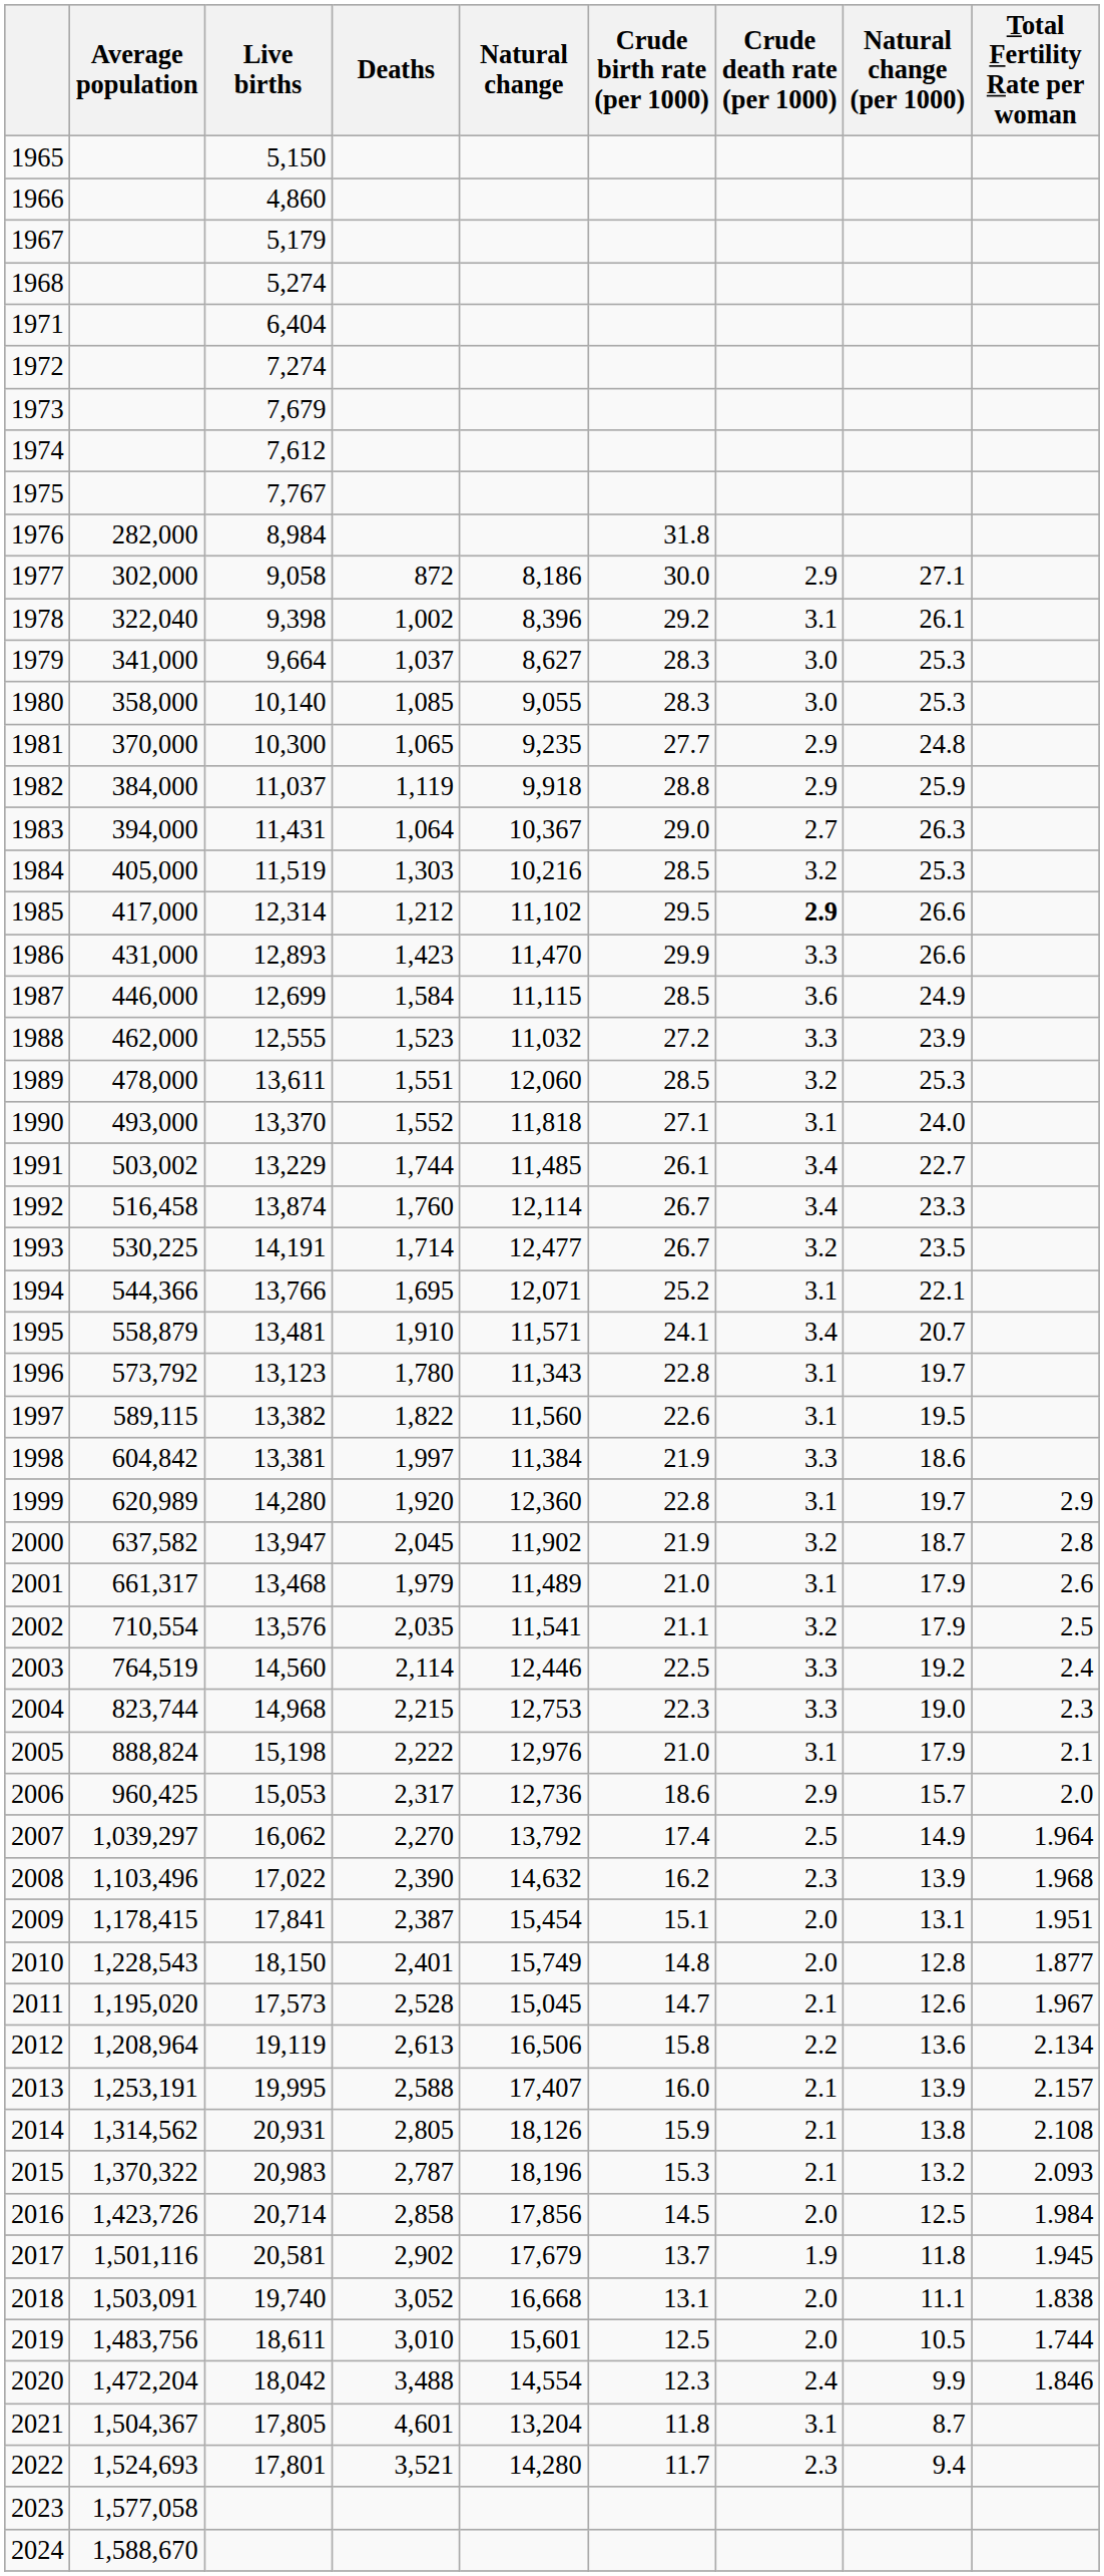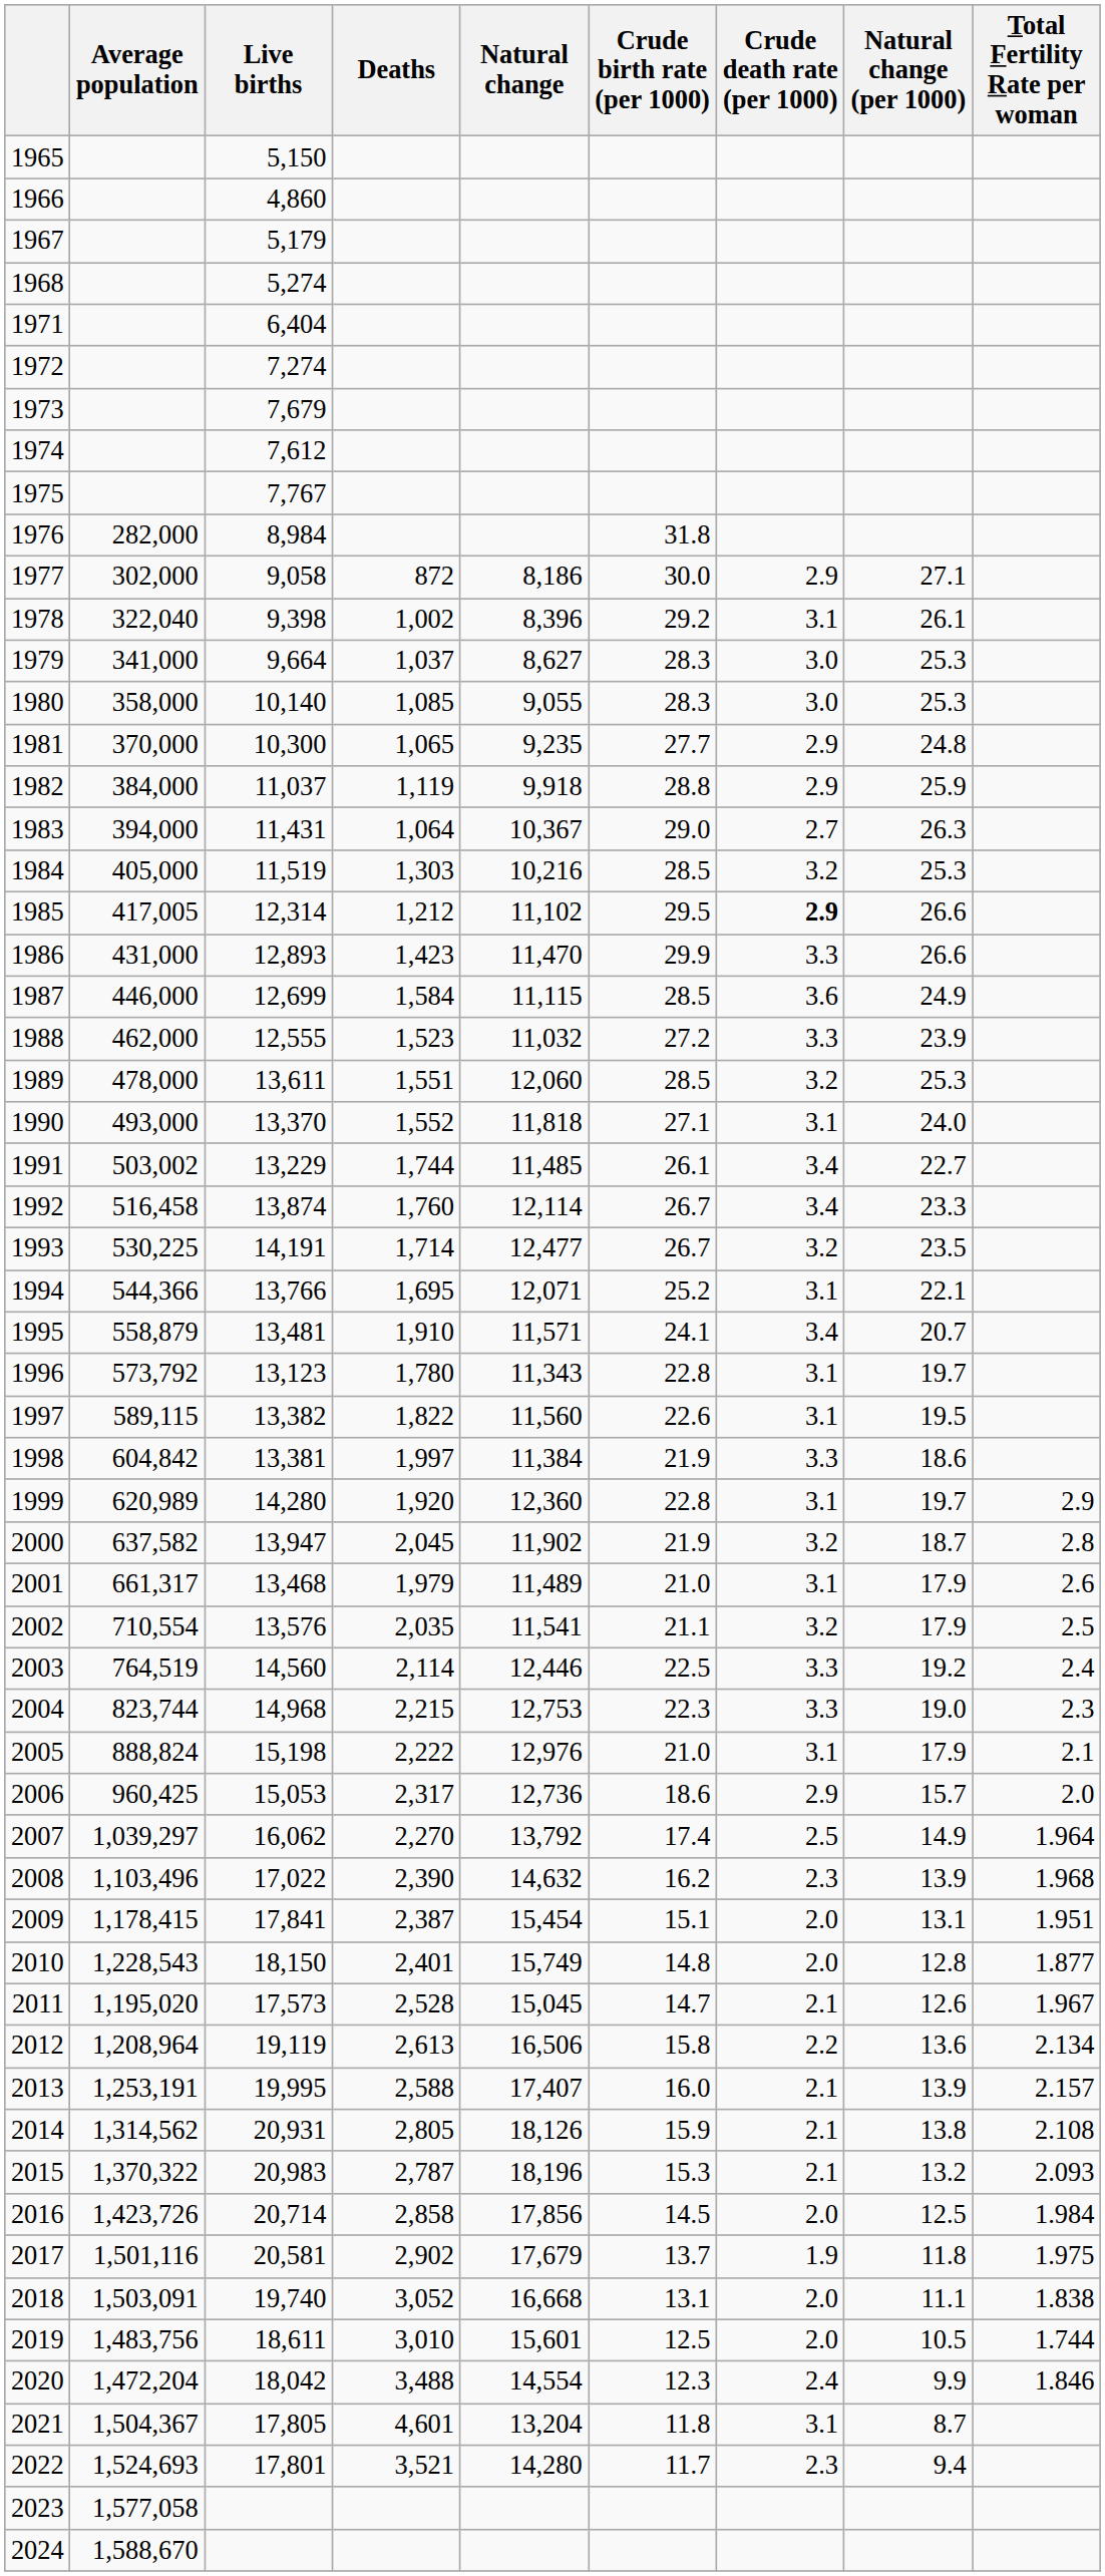1985 | Average population: 417,000 -> 417,005
2017 | Total Fertility Rate per woman: 1.945 -> 1.975
